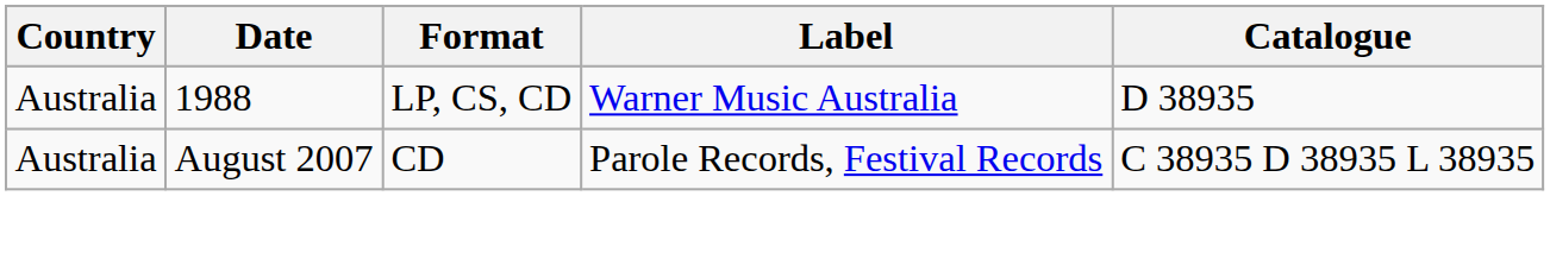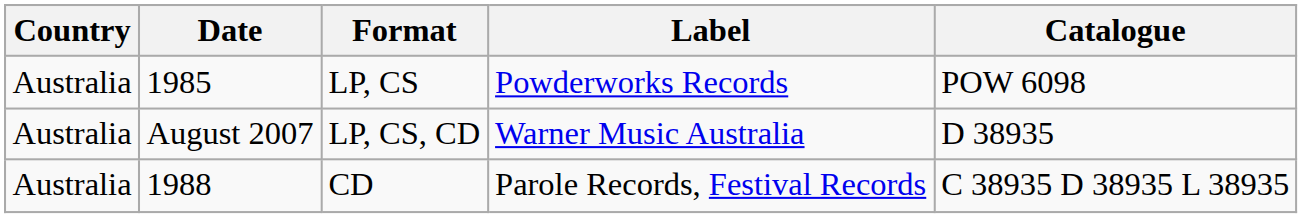+ row: Australia | 1985 | LP, CS | Powderworks Records | POW 6098
LP, CS, CD | Date: 1988 -> August 2007
CD | Date: August 2007 -> 1988
